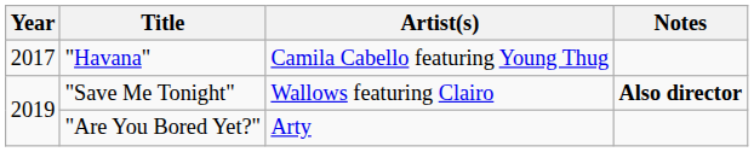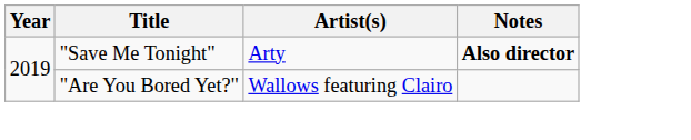- row: 2017 | "Havana" | Camila Cabello featuring Young Thug
"Save Me Tonight" | Artist(s): Wallows featuring Clairo -> Arty
"Are You Bored Yet?" | Artist(s): Arty -> Wallows featuring Clairo
